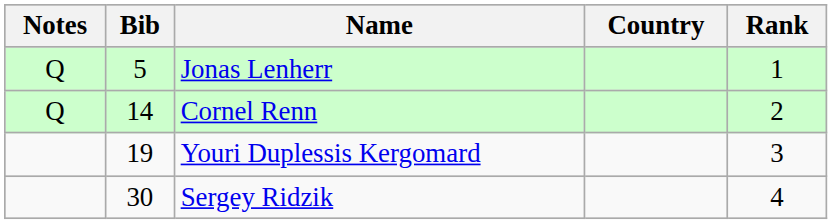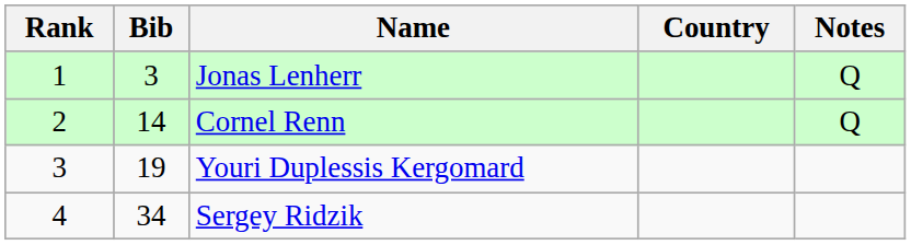columns swapped: Rank <-> Notes
Jonas Lenherr | Bib: 5 -> 3
Sergey Ridzik | Bib: 30 -> 34
